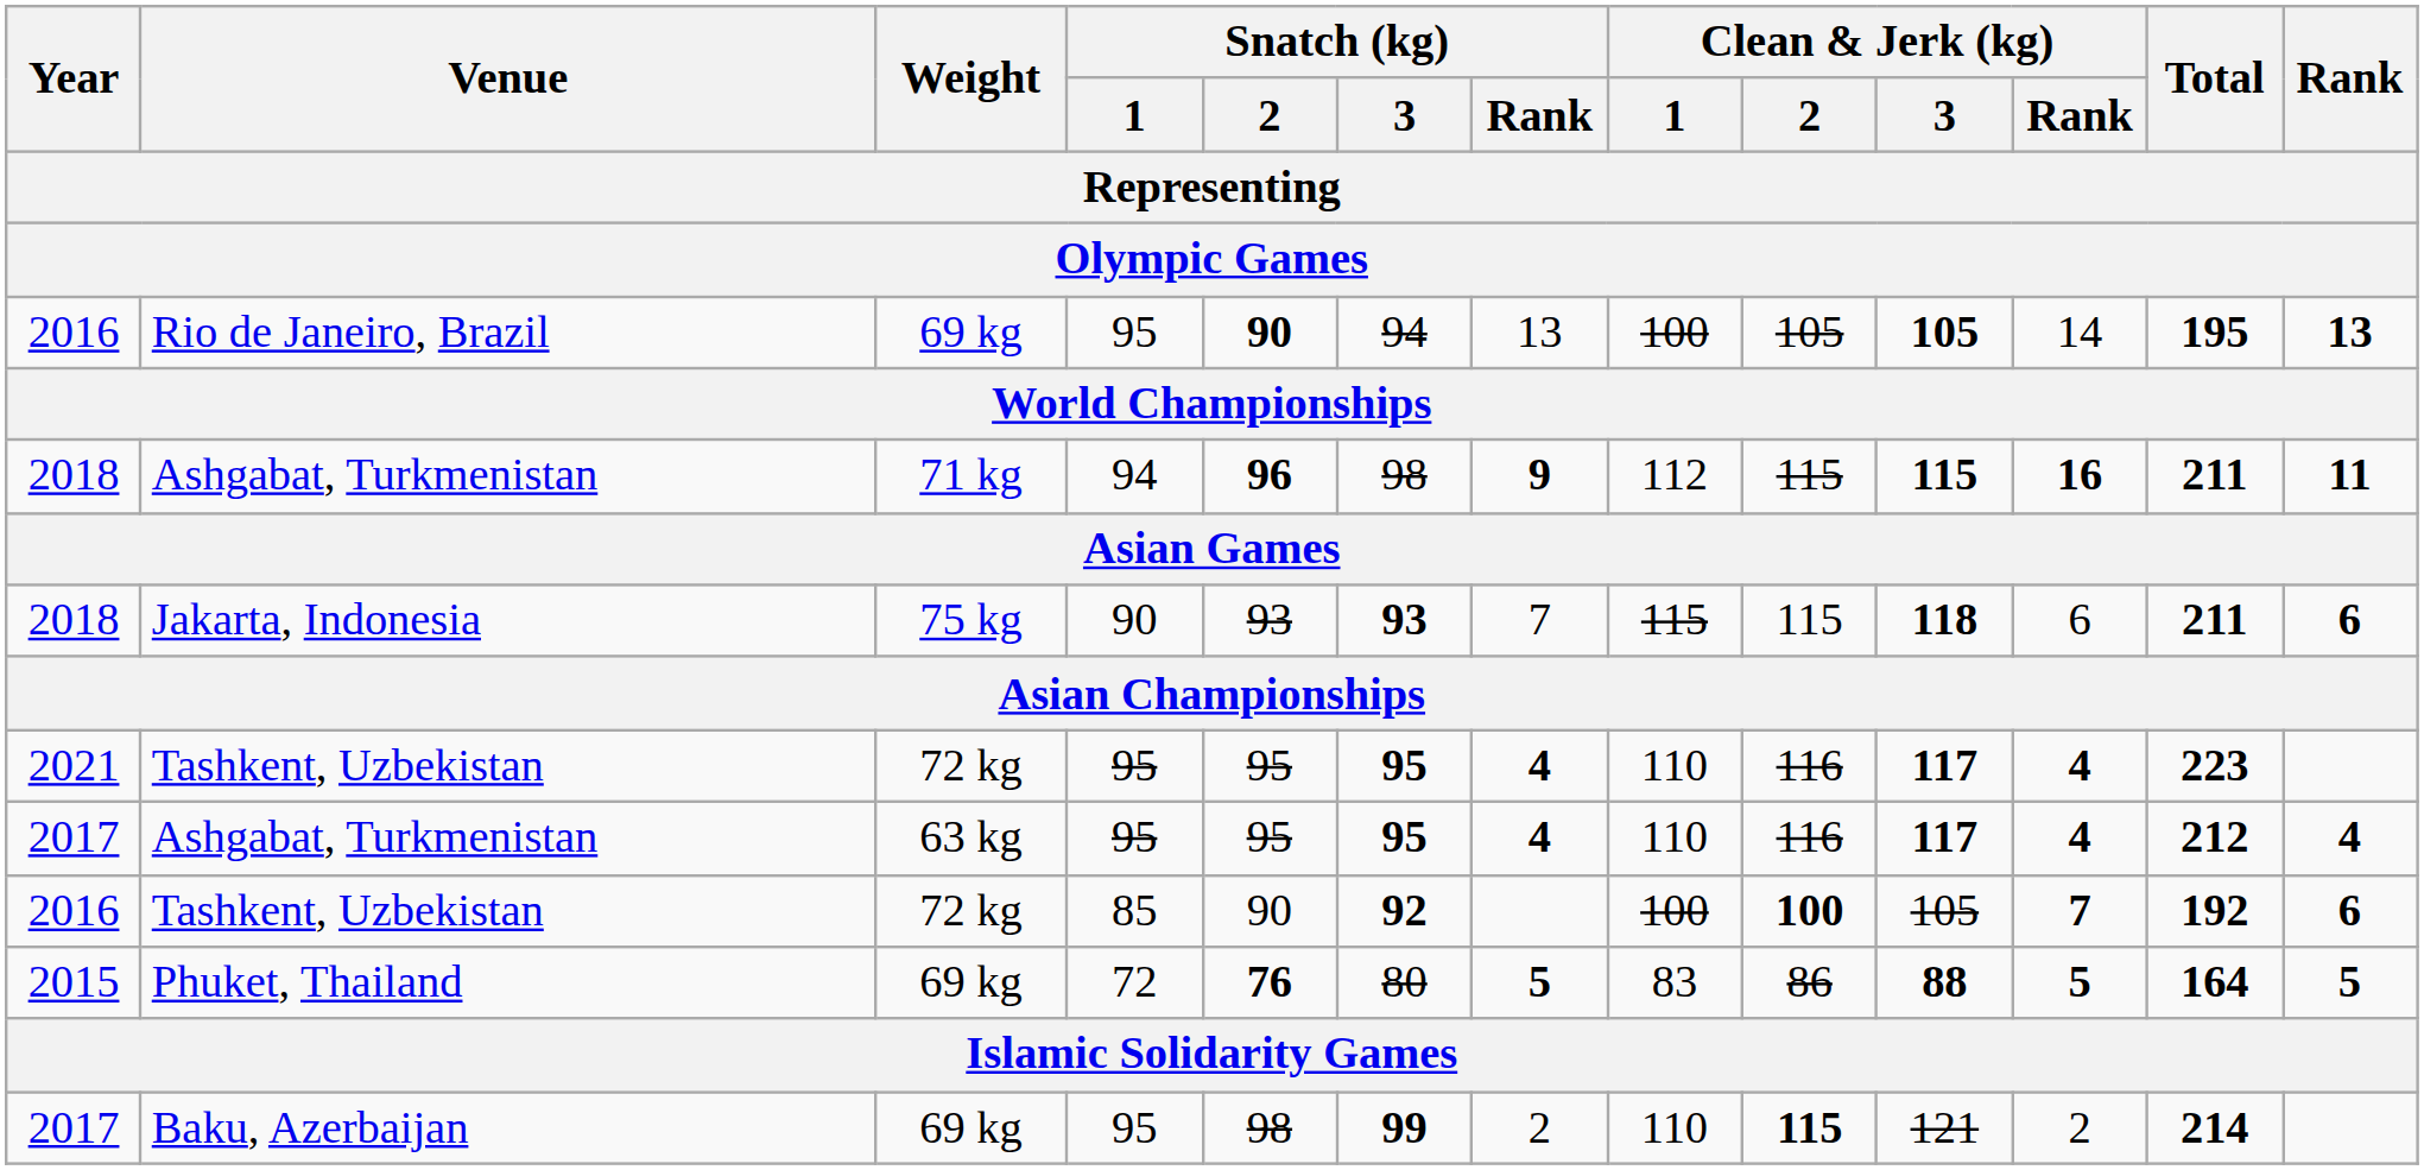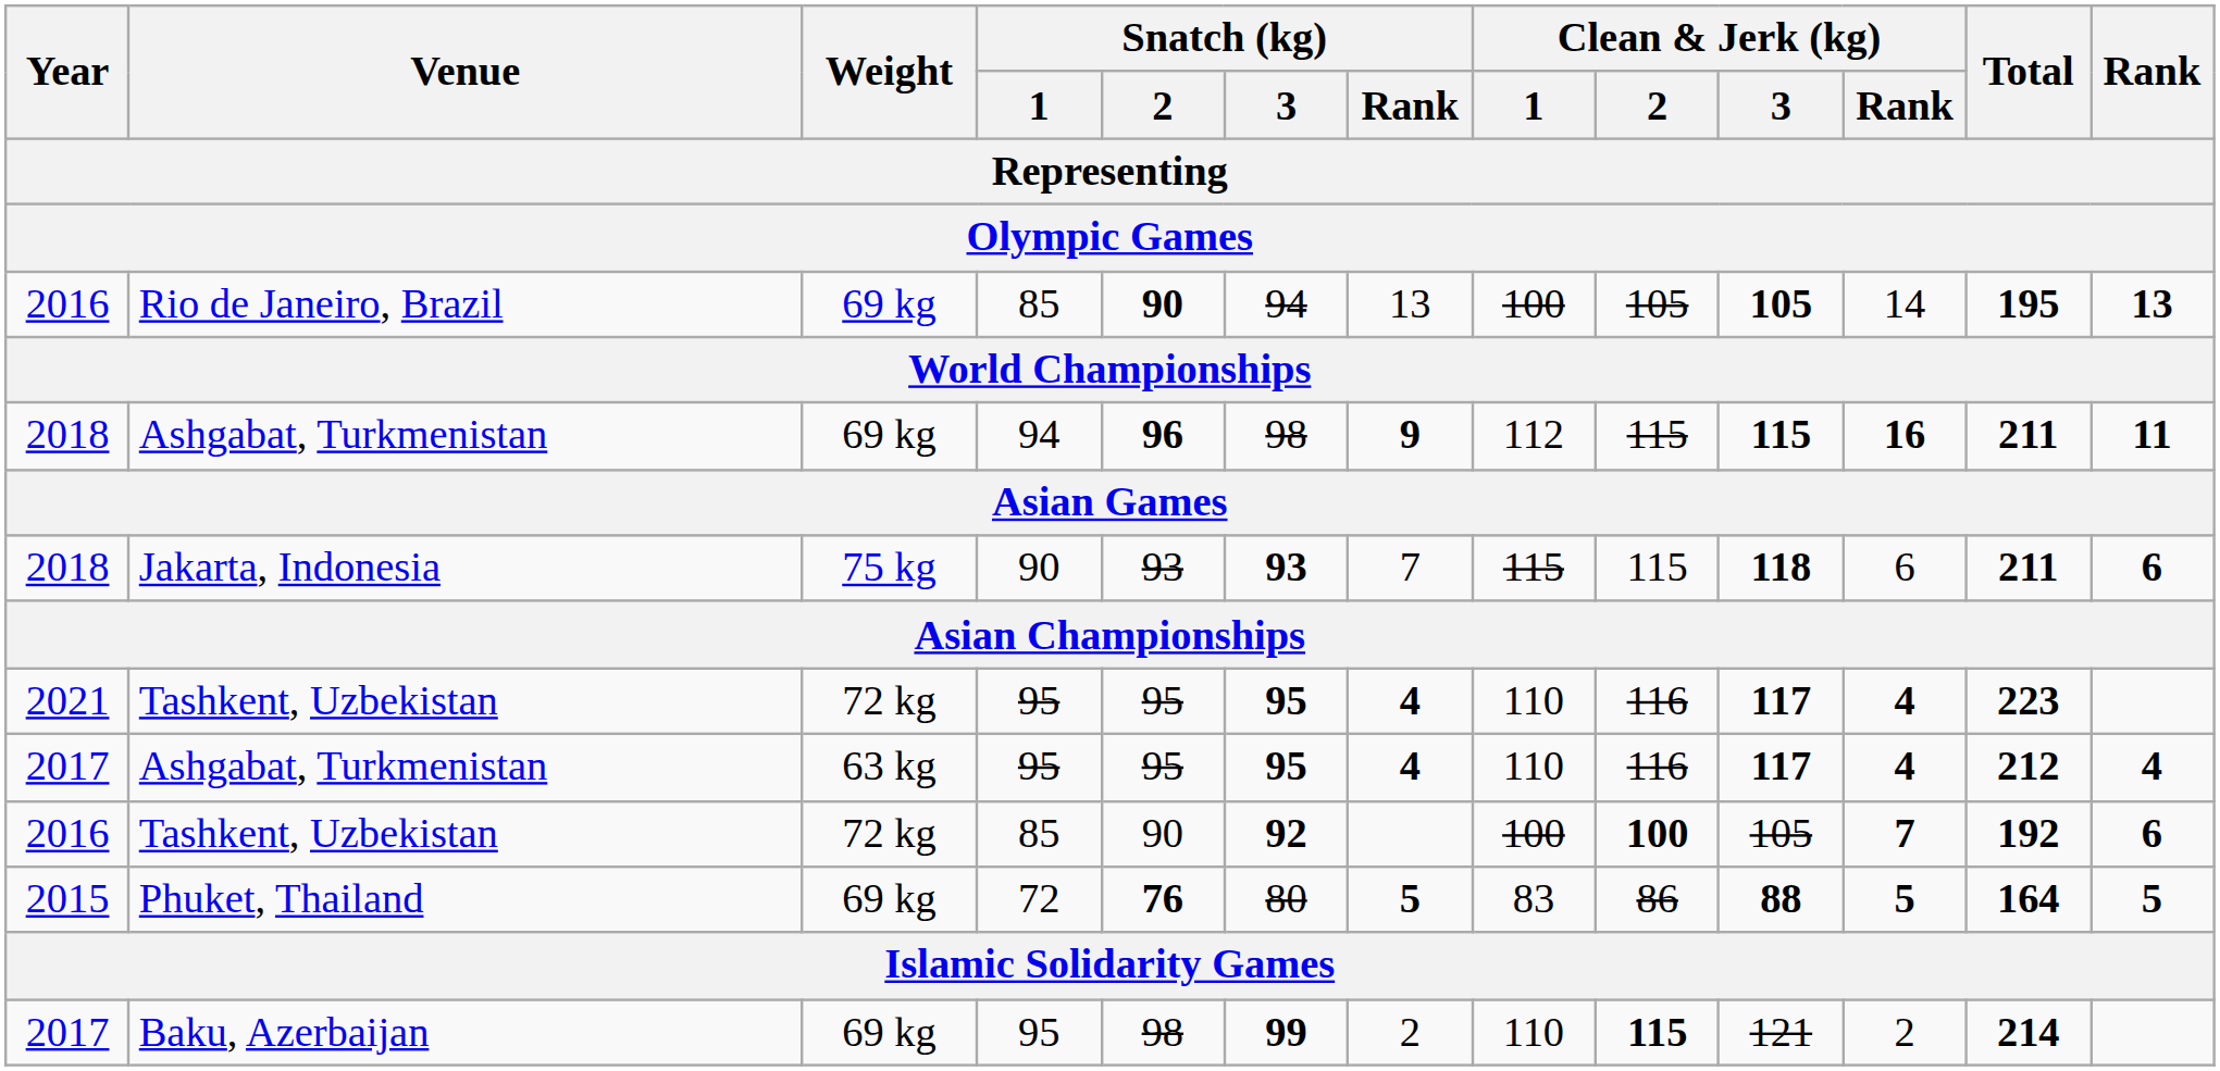Rio de Janeiro, Brazil | Snatch (kg) / 1: 95 -> 85
2018 / Ashgabat, Turkmenistan | Weight: 71 kg -> 69 kg
